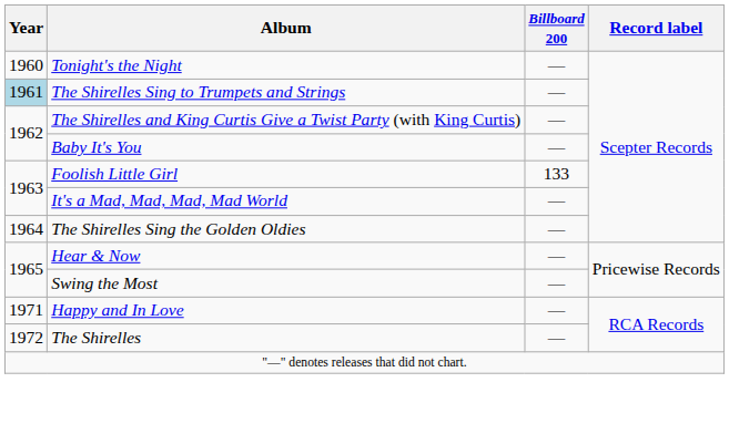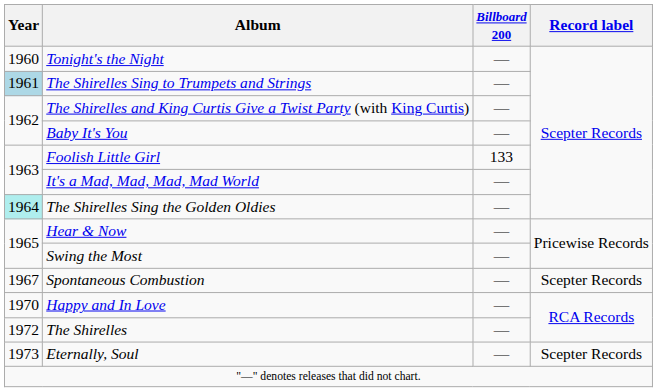The Shirelles Sing the Golden Oldies | Year: no background -> paleturquoise background
+ row: 1967 | Spontaneous Combustion | — | Scepter Records
Happy and In Love | Year: 1971 -> 1970
+ row: 1973 | Eternally, Soul | — | Scepter Records
